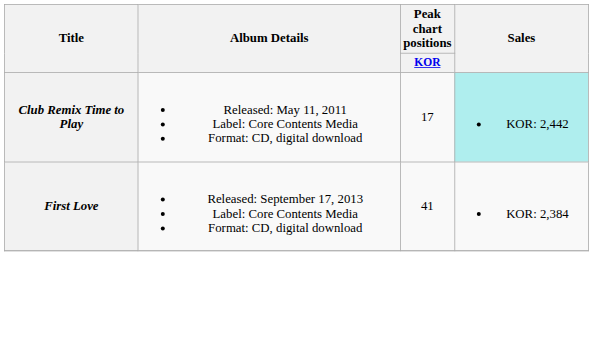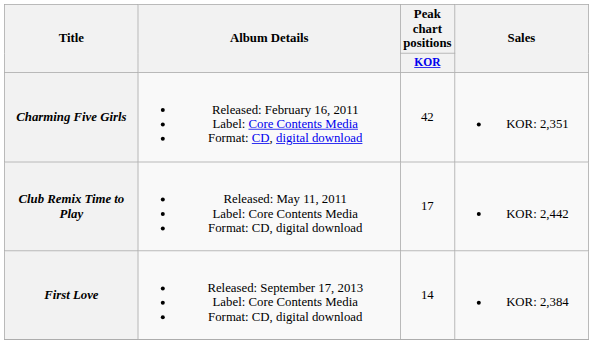+ row: Charming Five Girls | Released: February 16, 2011 Label: Core Contents Media Format: CD, digital download | 42 | KOR: 2,351
Club Remix Time to Play | Sales: paleturquoise background -> no background
First Love | Peak chart positions / KOR: 41 -> 14
